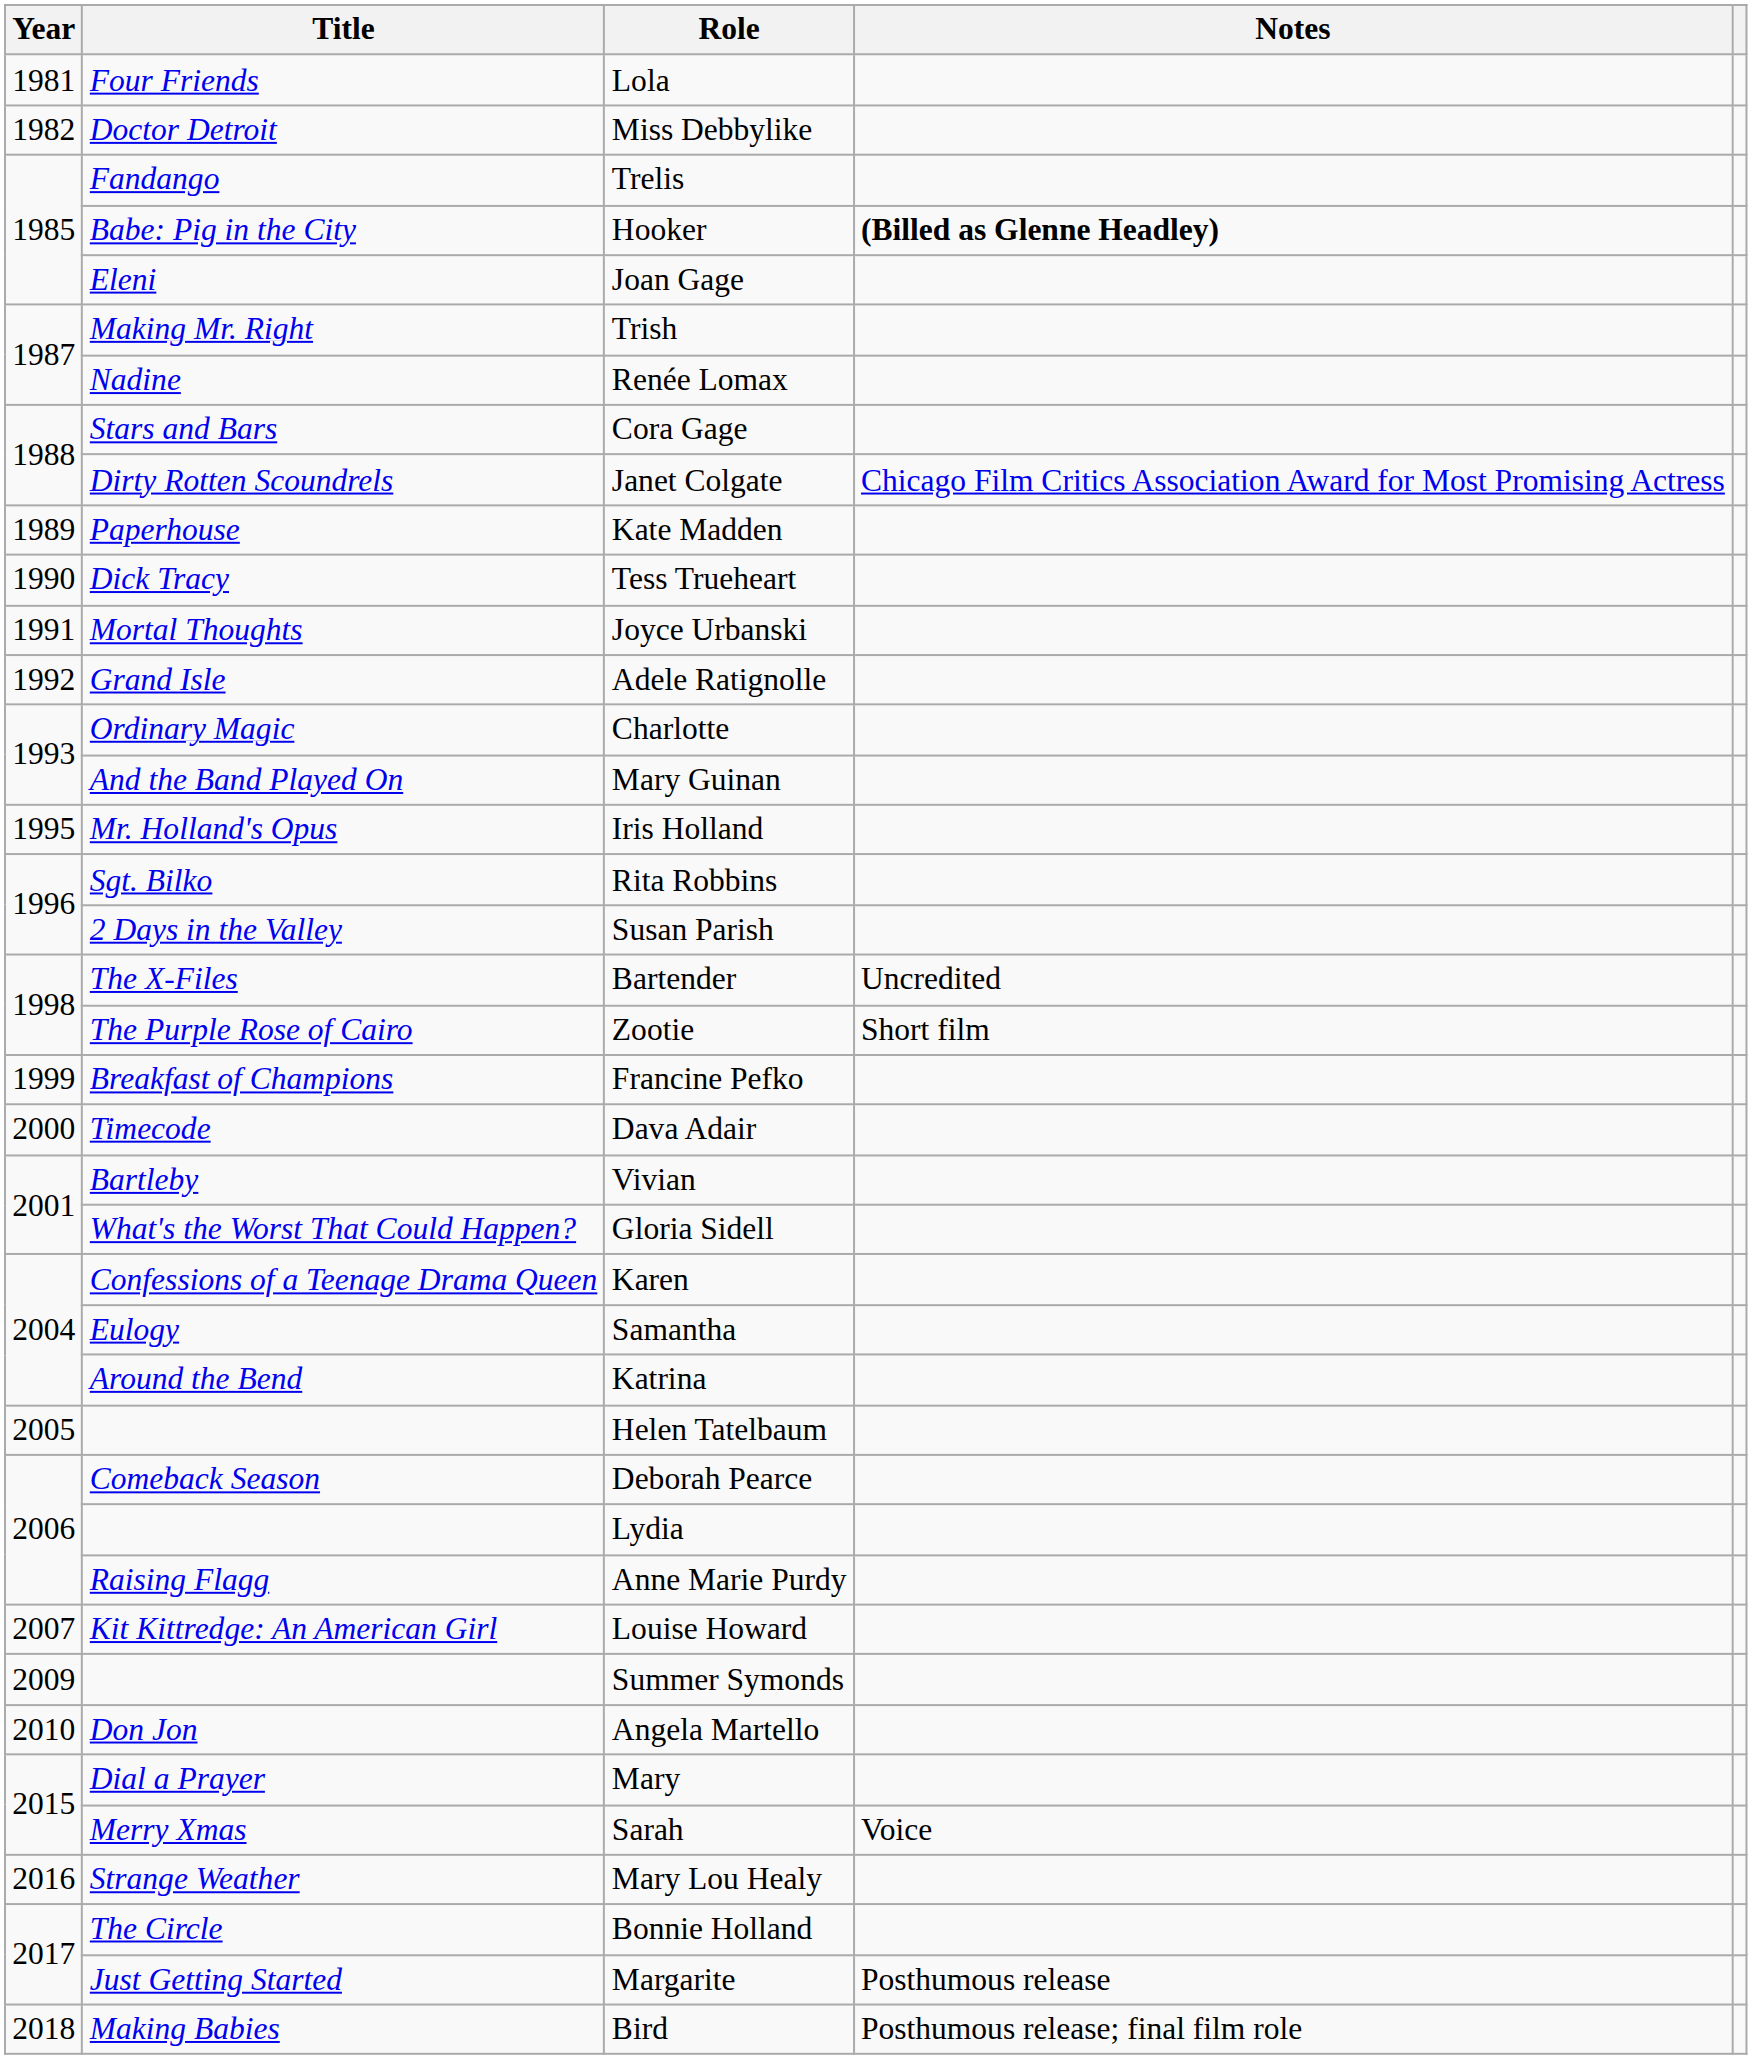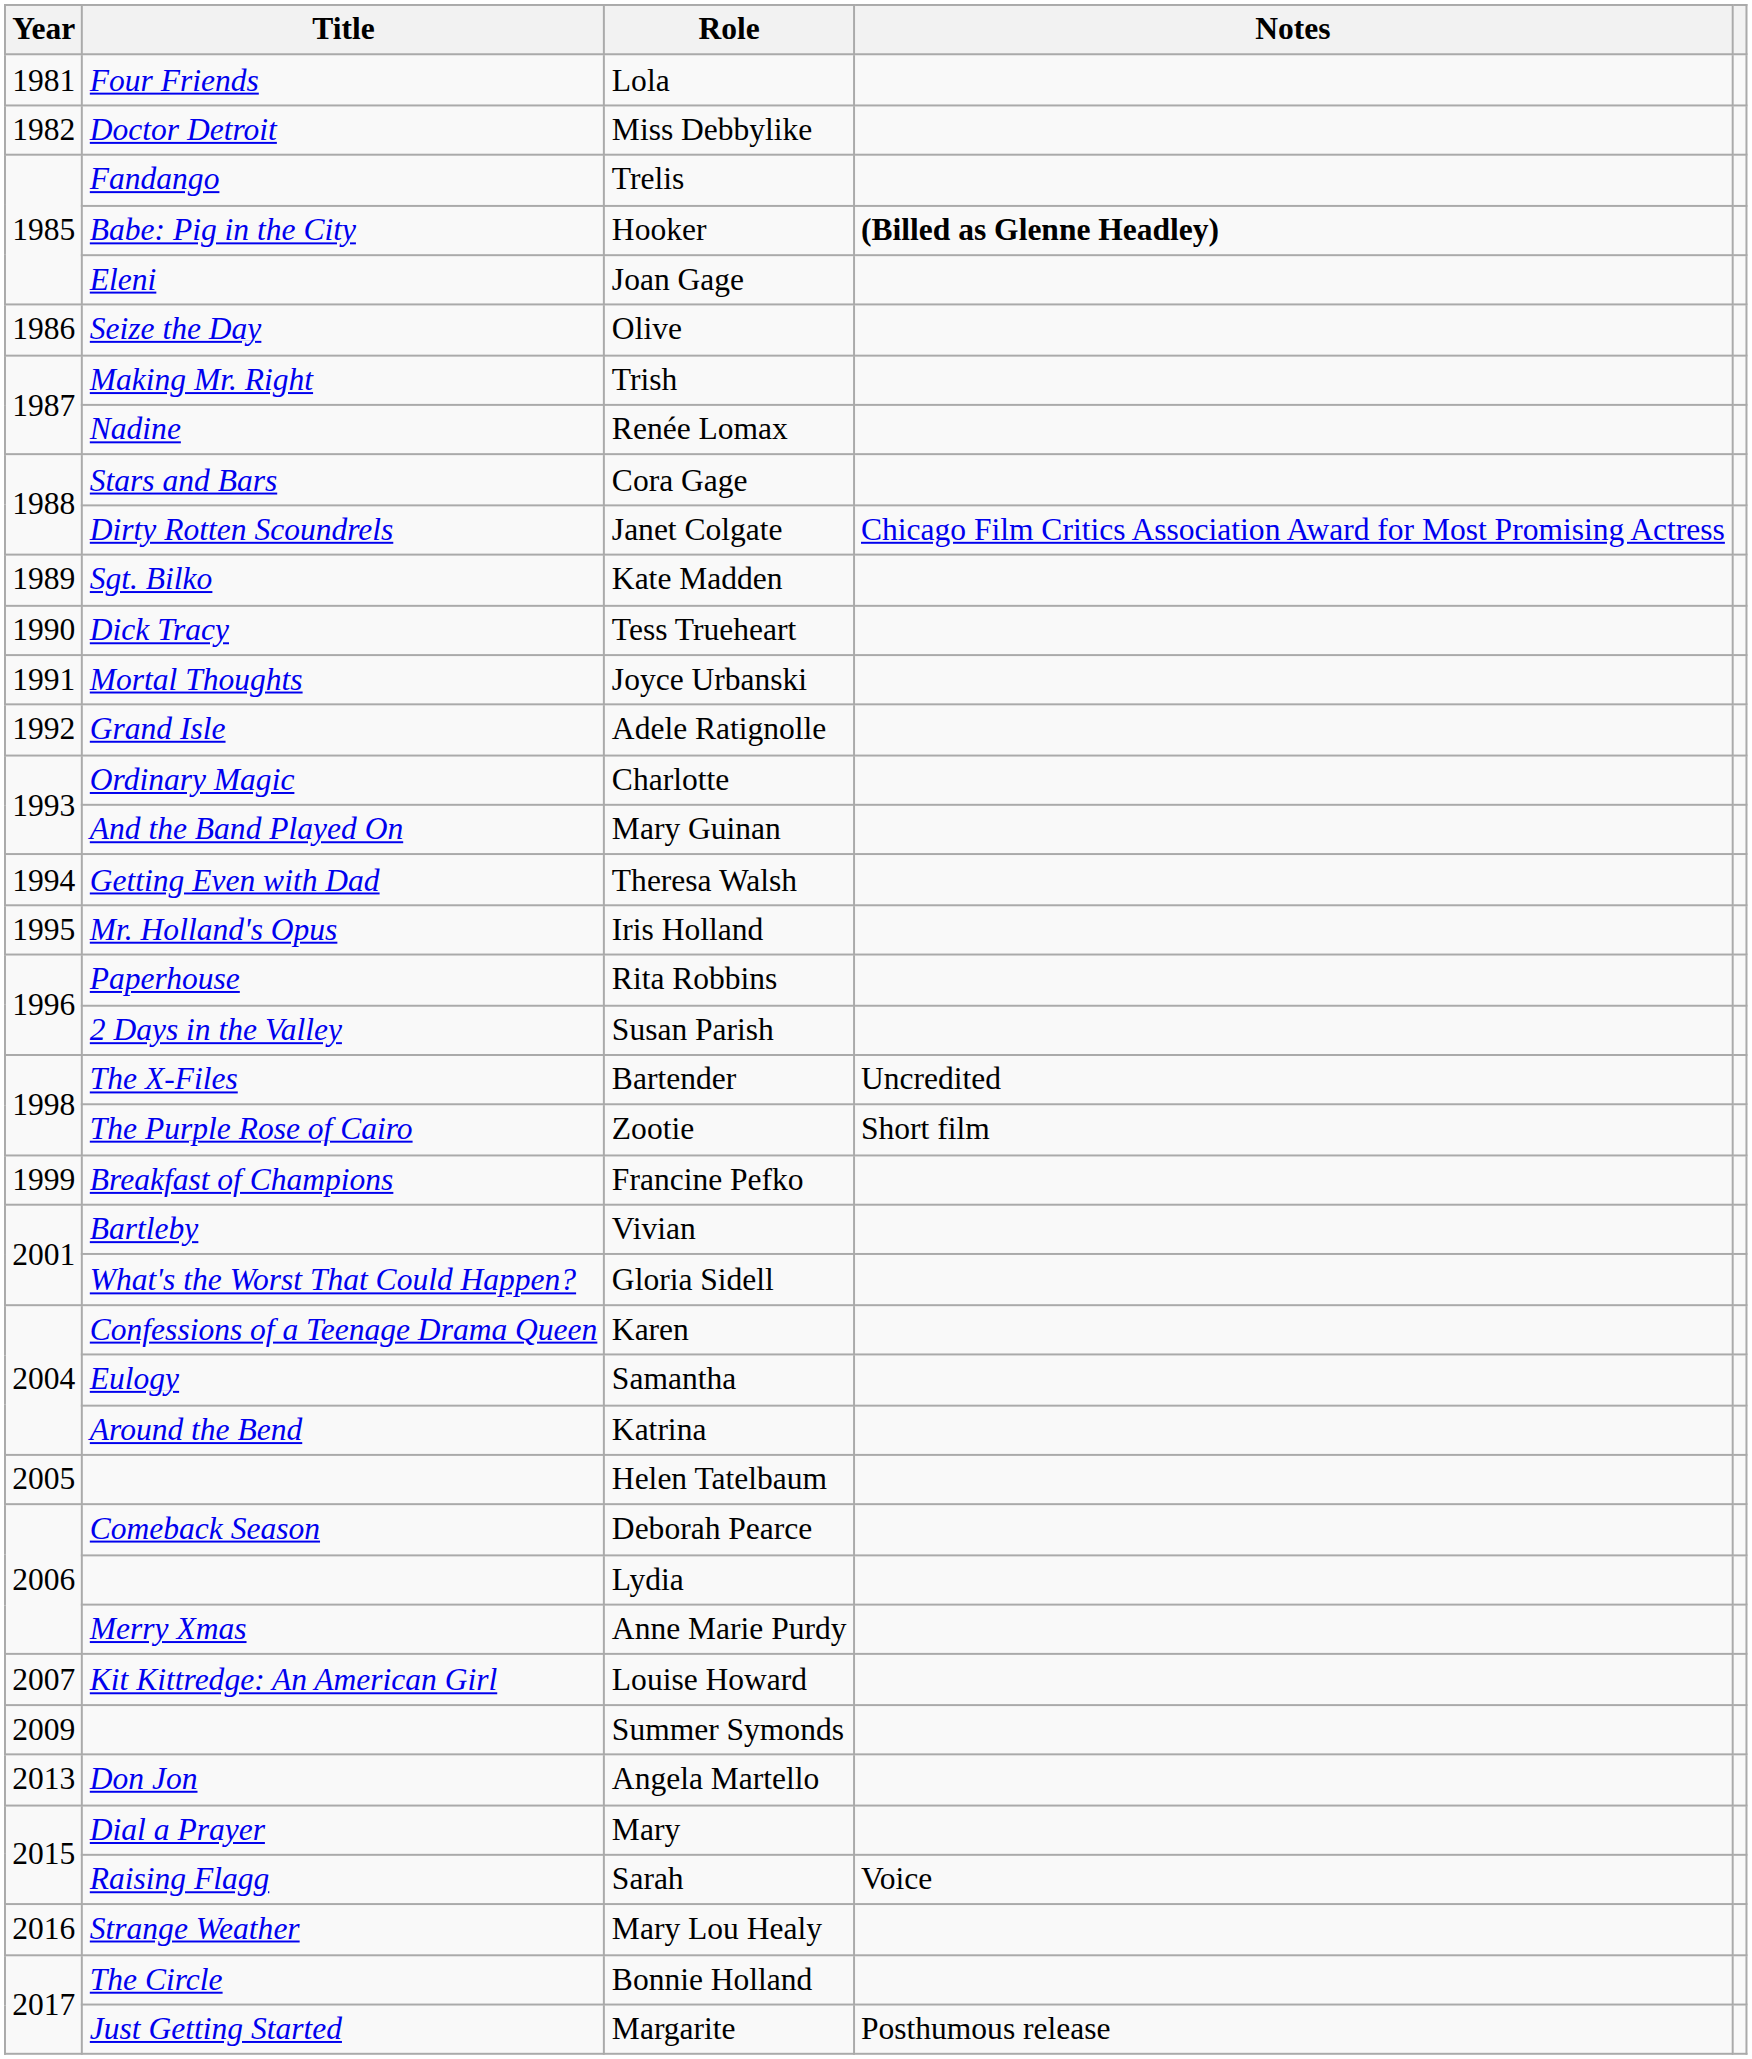+ row: 1986 | Seize the Day | Olive
Kate Madden | Title: Paperhouse -> Sgt. Bilko
+ row: 1994 | Getting Even with Dad | Theresa Walsh
Rita Robbins | Title: Sgt. Bilko -> Paperhouse
- row: 2000 | Timecode | Dava Adair
Anne Marie Purdy | Title: Raising Flagg -> Merry Xmas
Angela Martello | Year: 2010 -> 2013
Sarah | Title: Merry Xmas -> Raising Flagg
- row: 2018 | Making Babies | Bird | Posthumous release; final film role
